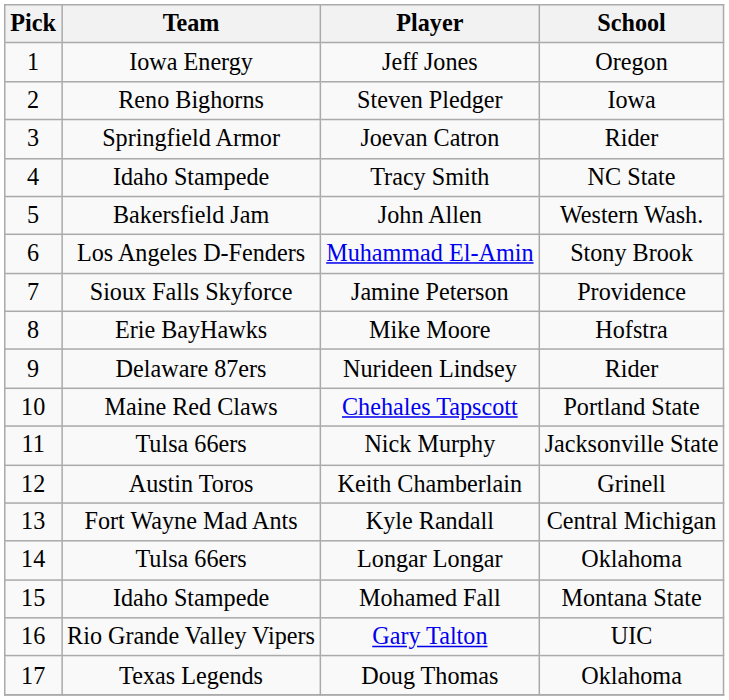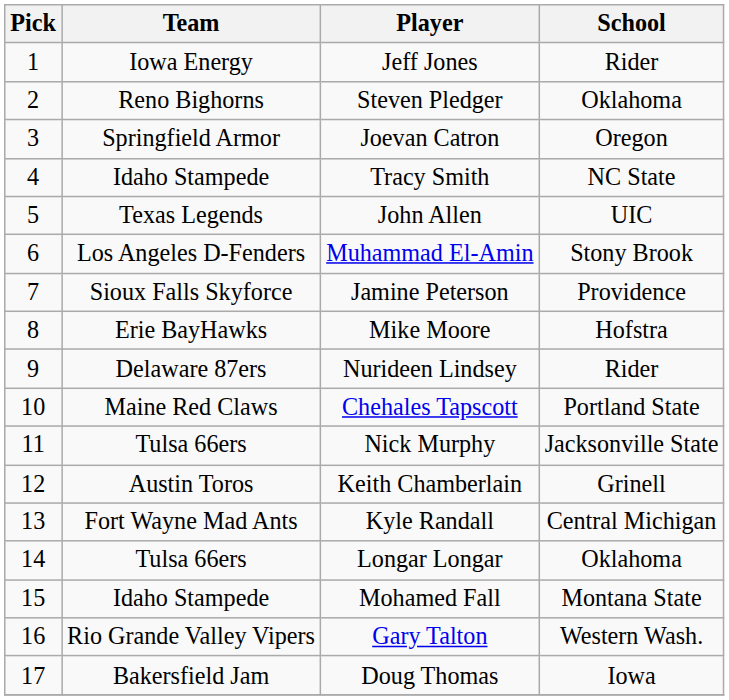Jeff Jones | School: Oregon -> Rider
Steven Pledger | School: Iowa -> Oklahoma
Joevan Catron | School: Rider -> Oregon
John Allen | Team: Bakersfield Jam -> Texas Legends
John Allen | School: Western Wash. -> UIC
Gary Talton | School: UIC -> Western Wash.
Doug Thomas | Team: Texas Legends -> Bakersfield Jam
Doug Thomas | School: Oklahoma -> Iowa
